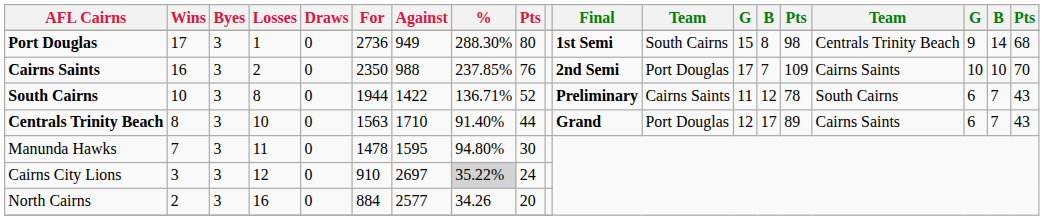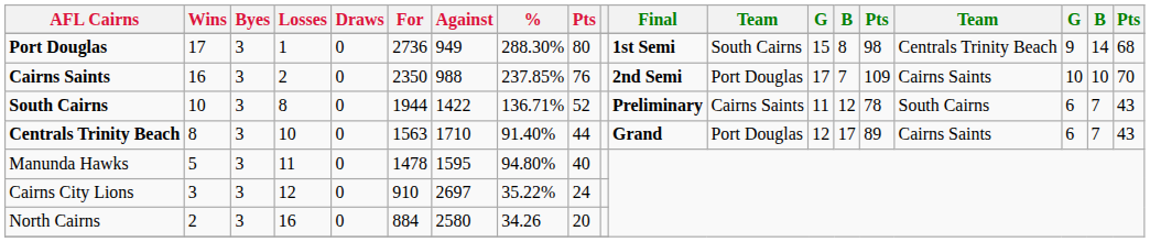Manunda Hawks | Wins: 7 -> 5
Manunda Hawks | column 9: 30 -> 40
Cairns City Lions | %: lightgrey background -> no background
North Cairns | Against: 2577 -> 2580
